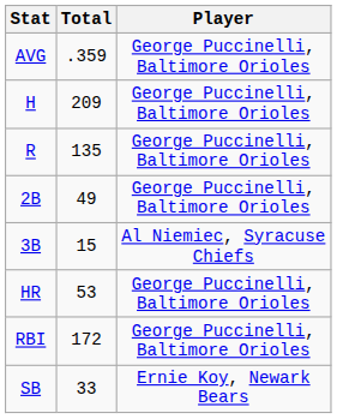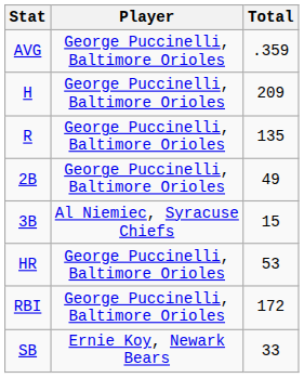columns swapped: Player <-> Total
